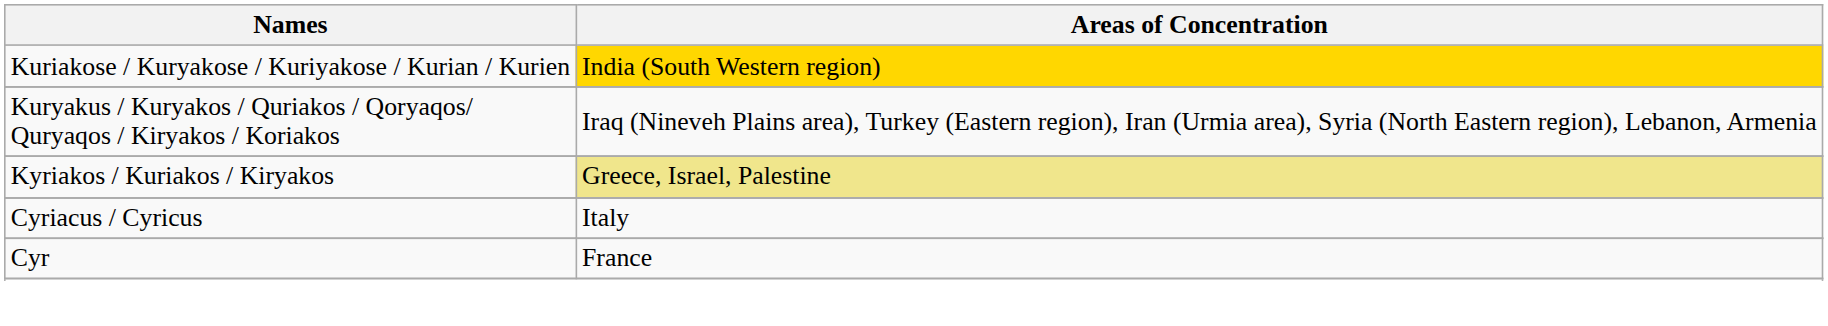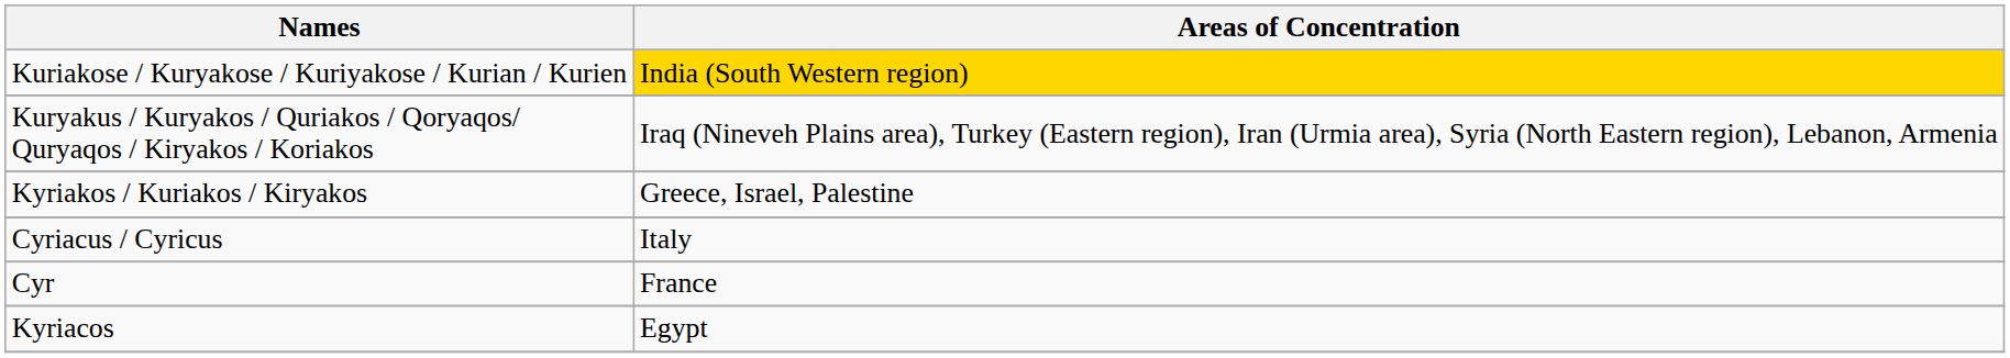Kyriakos / Kuriakos / Kiryakos | Areas of Concentration: khaki background -> no background
+ row: Kyriacos | Egypt
